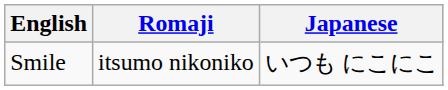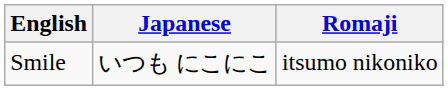columns swapped: Japanese <-> Romaji
